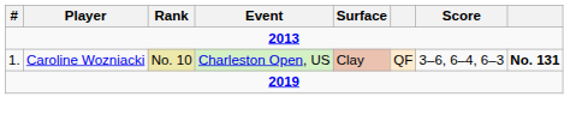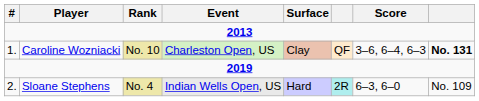+ row: 2. | Sloane Stephens | No. 4 | Indian Wells Open, US | Hard | 2R | 6–3, 6–0 | No. 109
